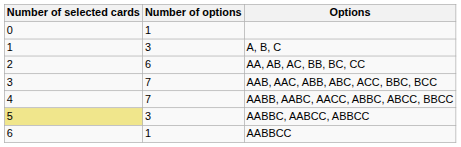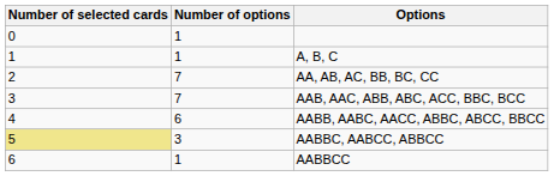A, B, C | Number of options: 3 -> 1
AA, AB, AC, BB, BC, CC | Number of options: 6 -> 7
AABB, AABC, AACC, ABBC, ABCC, BBCC | Number of options: 7 -> 6
